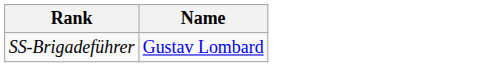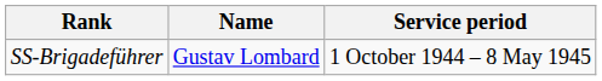+ column: Service period | 1 October 1944 – 8 May 1945
